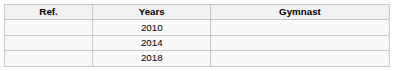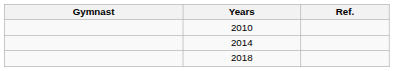columns swapped: Gymnast <-> Ref.
